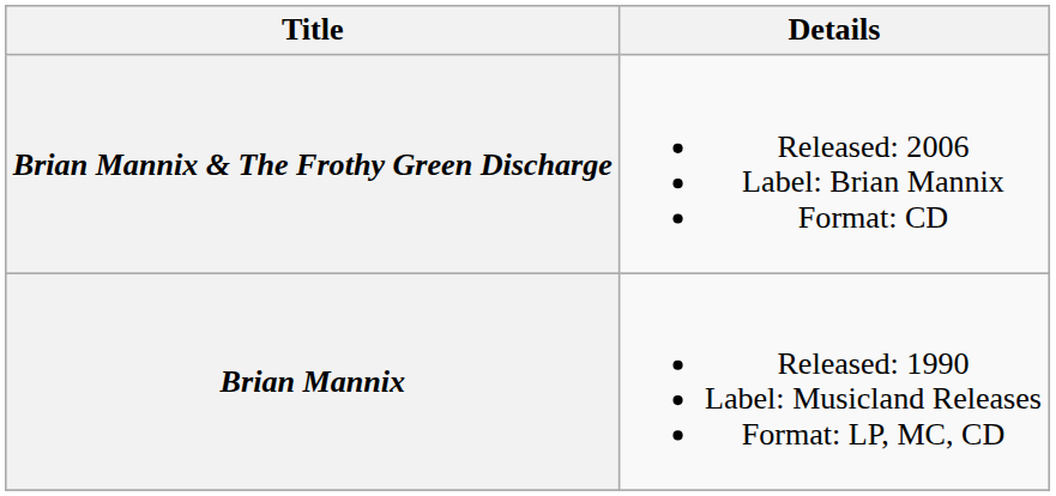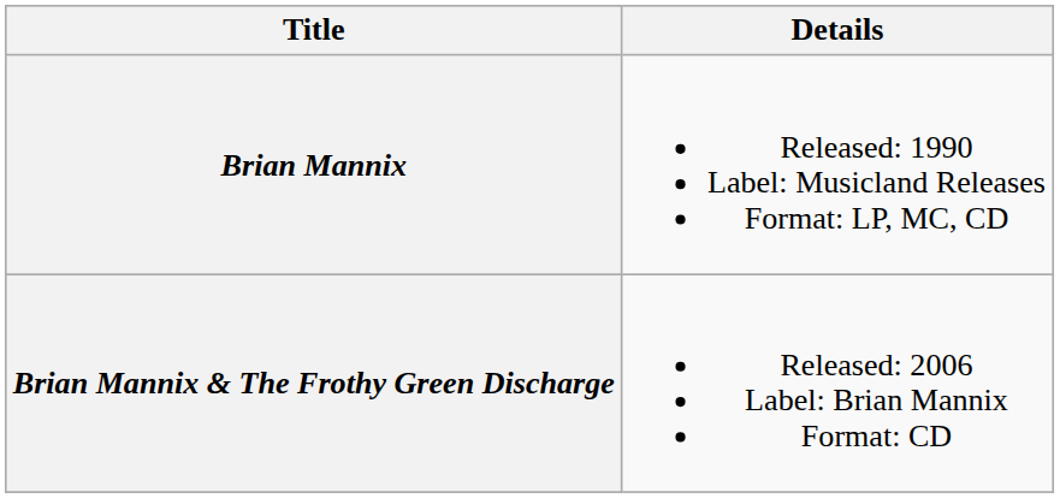rows swapped: Brian Mannix <-> Brian Mannix & The Frothy Green Discharge
